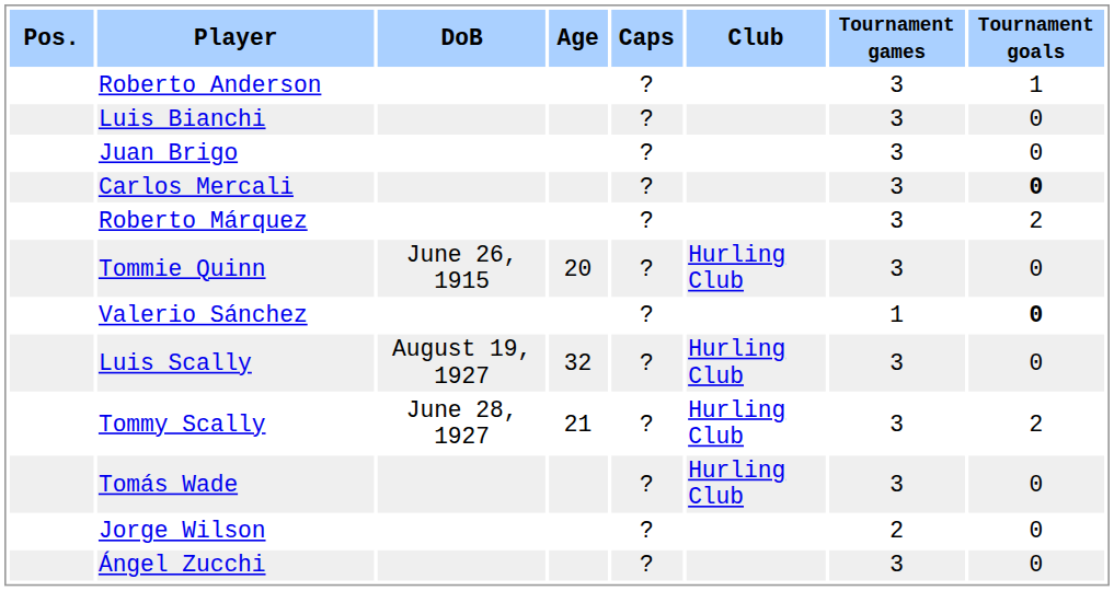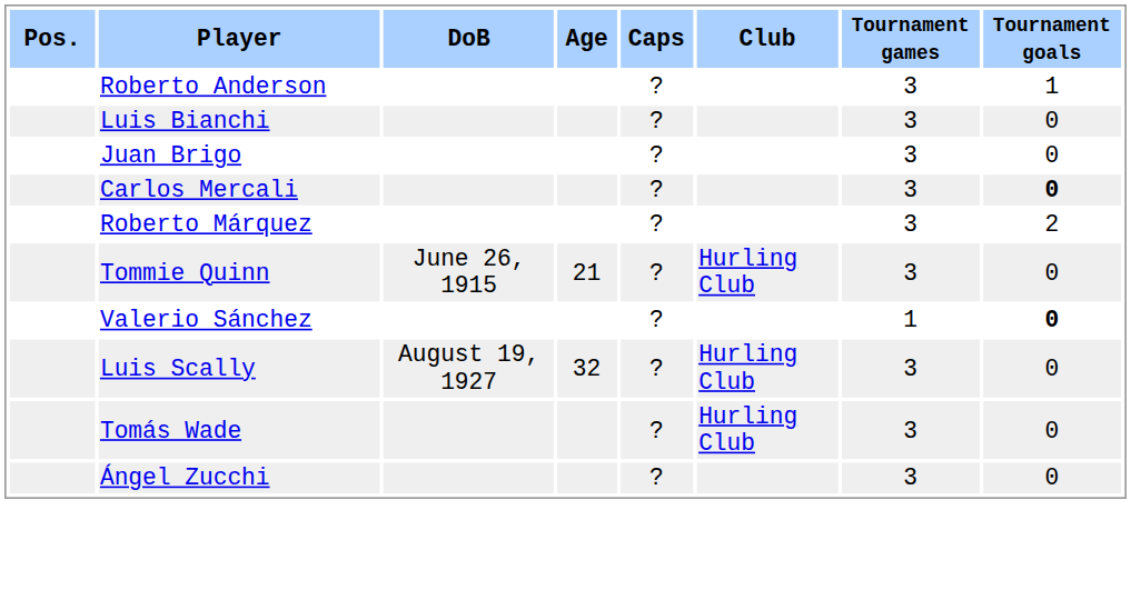Tommie Quinn | Age: 20 -> 21
- row: Tommy Scally | June 28, 1927 | 21 | ? | Hurling Club | 3 | 2
- row: Jorge Wilson | ? | 2 | 0
